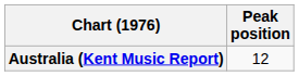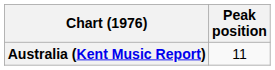Australia (Kent Music Report) | Peak position: 12 -> 11
